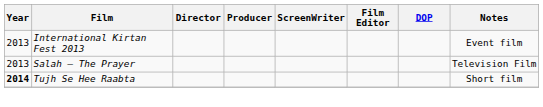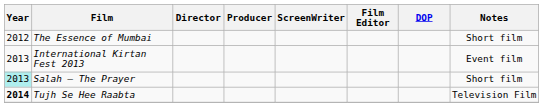+ row: 2012 | The Essence of Mumbai | Short film
Salah – The Prayer | Year: no background -> paleturquoise background
Salah – The Prayer | Notes: Television Film -> Short film
Tujh Se Hee Raabta | Notes: Short film -> Television Film
